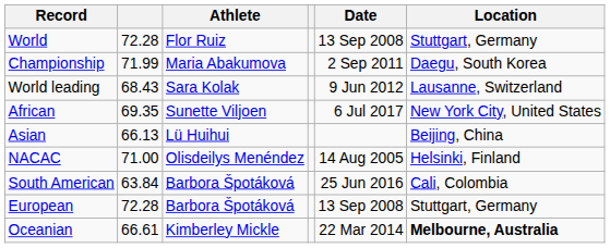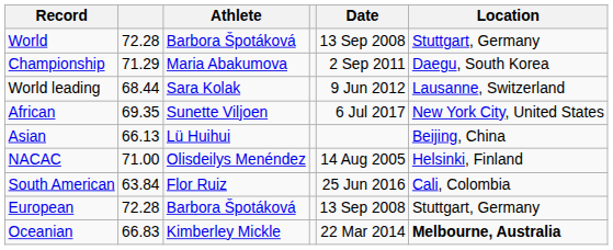World | Athlete: Flor Ruiz -> Barbora Špotáková
Championship | column 2: 71.99 -> 71.29
World leading | column 2: 68.43 -> 68.44
South American | Athlete: Barbora Špotáková -> Flor Ruiz
Oceanian | column 2: 66.61 -> 66.83
